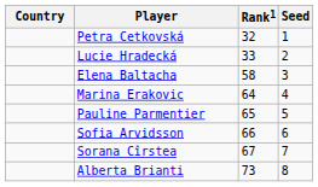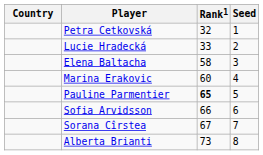Marina Erakovic | Rank1: 64 -> 60
Pauline Parmentier | Rank1: normal -> bold
